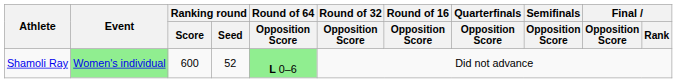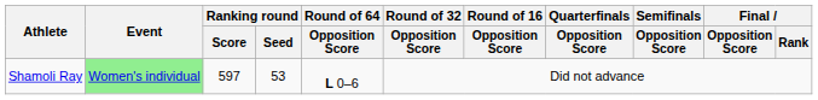Shamoli Ray | Ranking round / Score: 600 -> 597
Shamoli Ray | Ranking round / Seed: 52 -> 53
Shamoli Ray | Round of 64 / Opposition Score: lightgreen background -> no background
